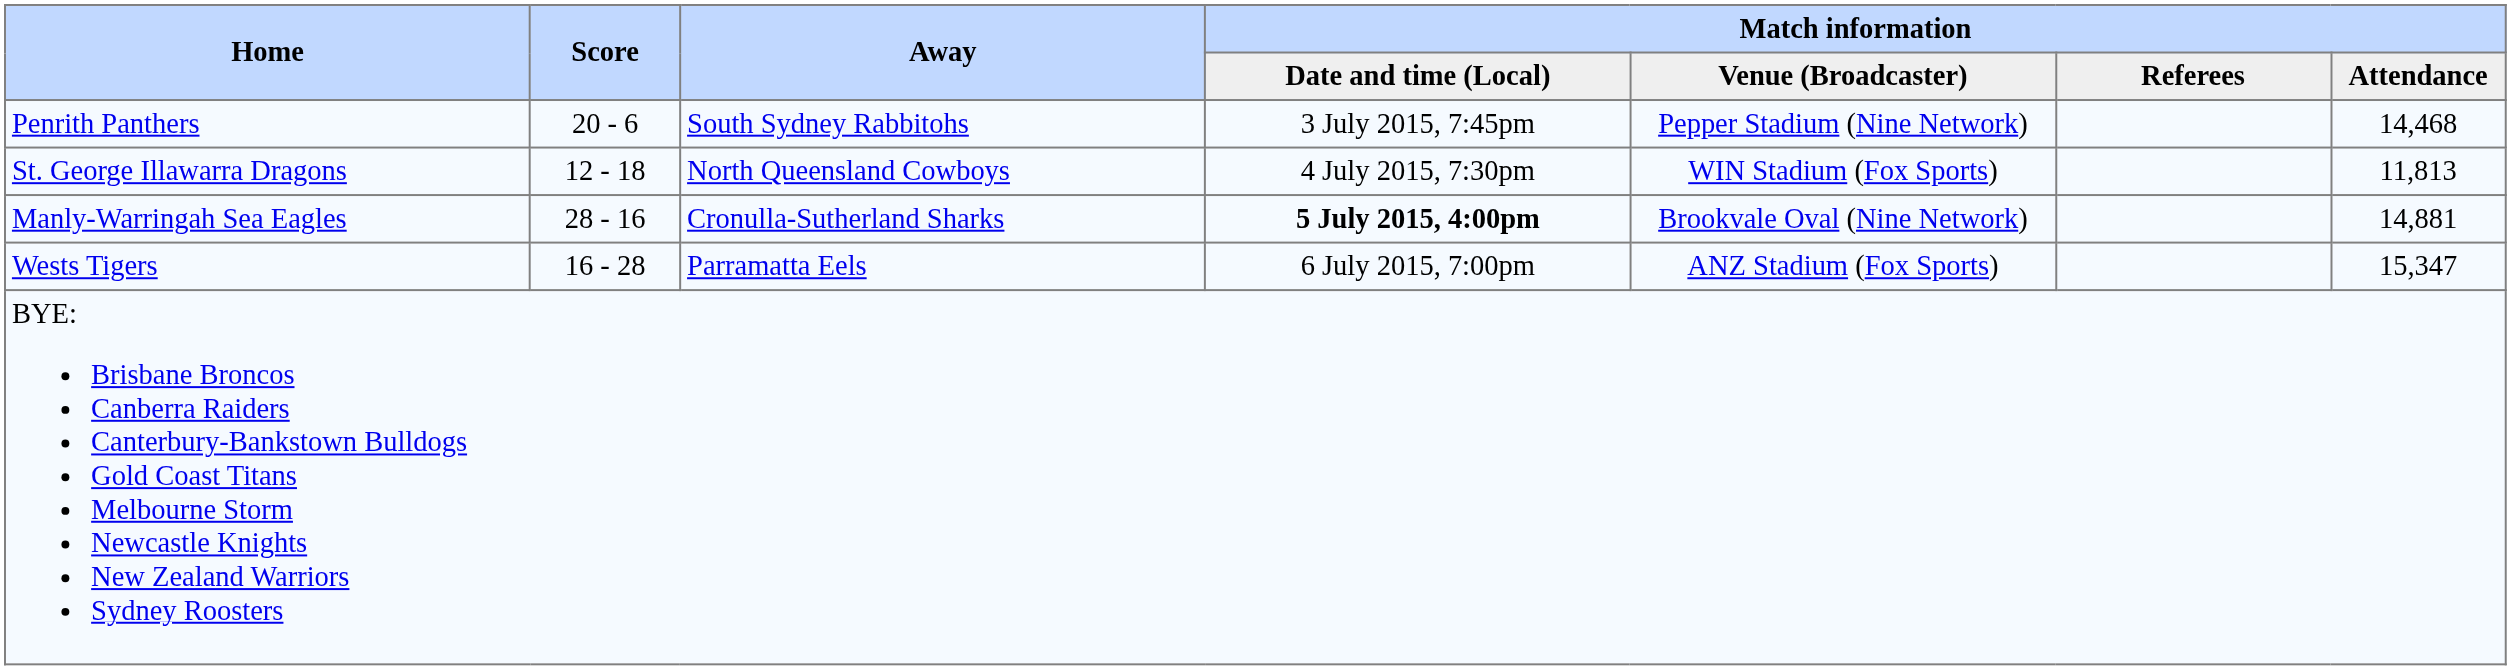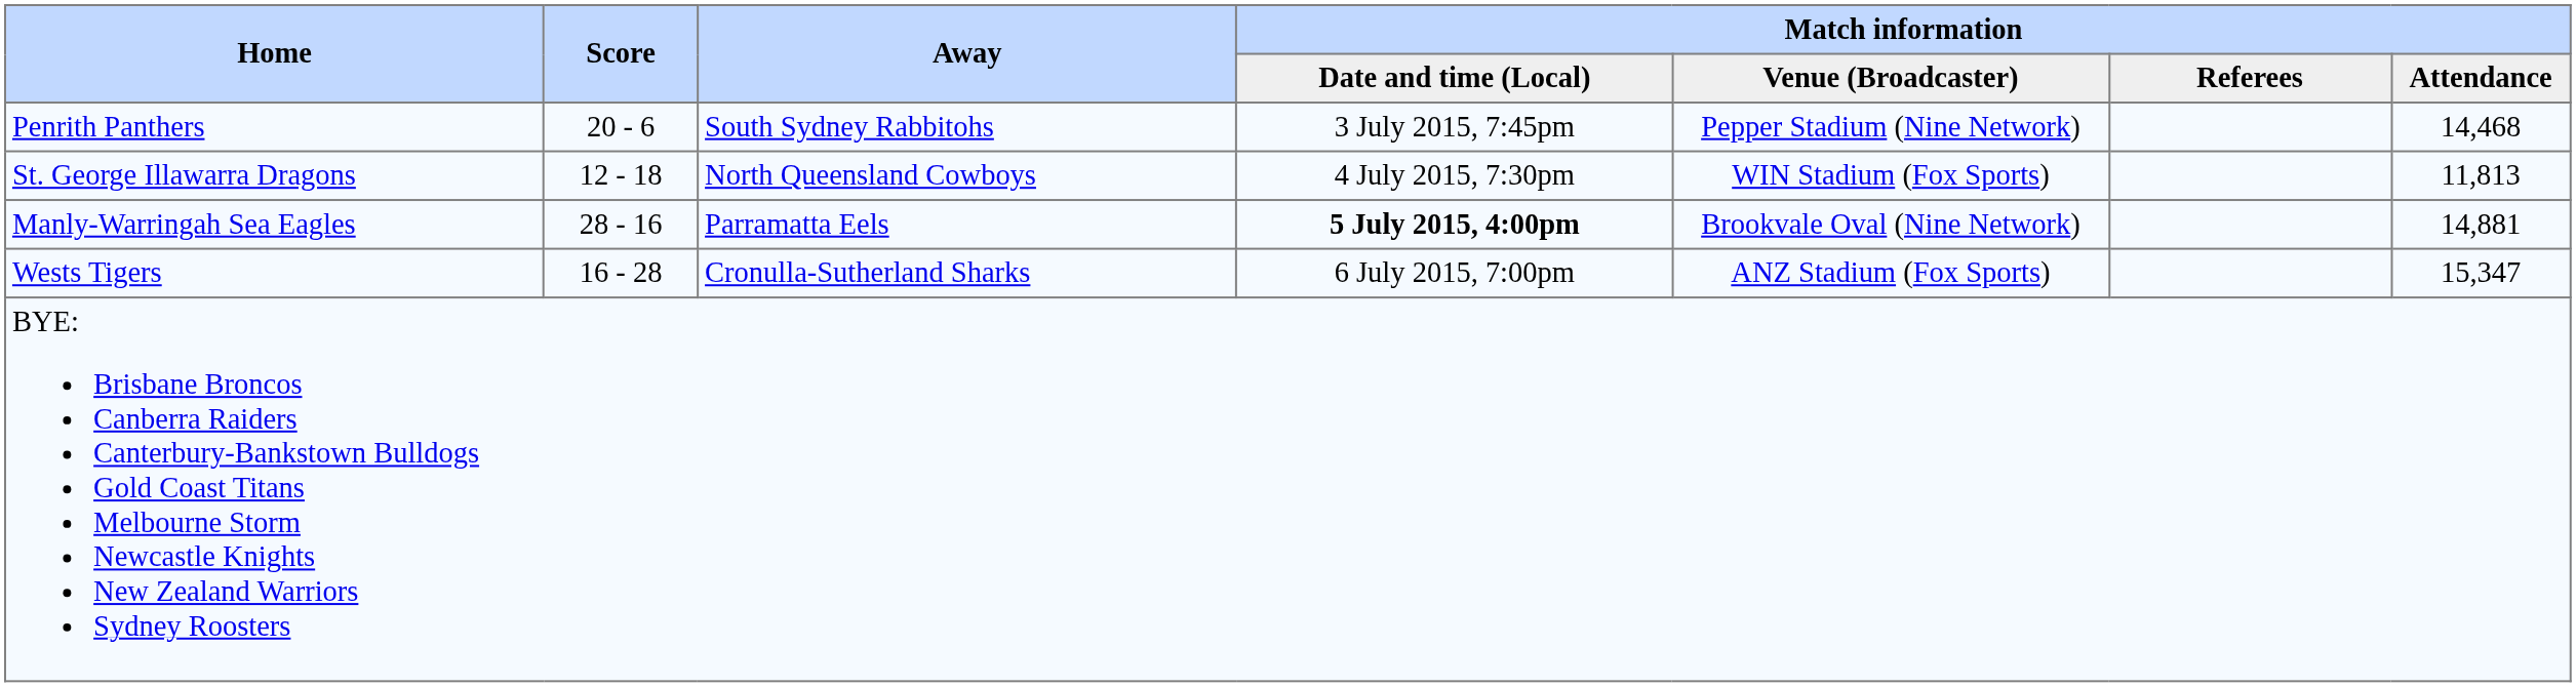Manly-Warringah Sea Eagles | Away: Cronulla-Sutherland Sharks -> Parramatta Eels
Wests Tigers | Away: Parramatta Eels -> Cronulla-Sutherland Sharks
